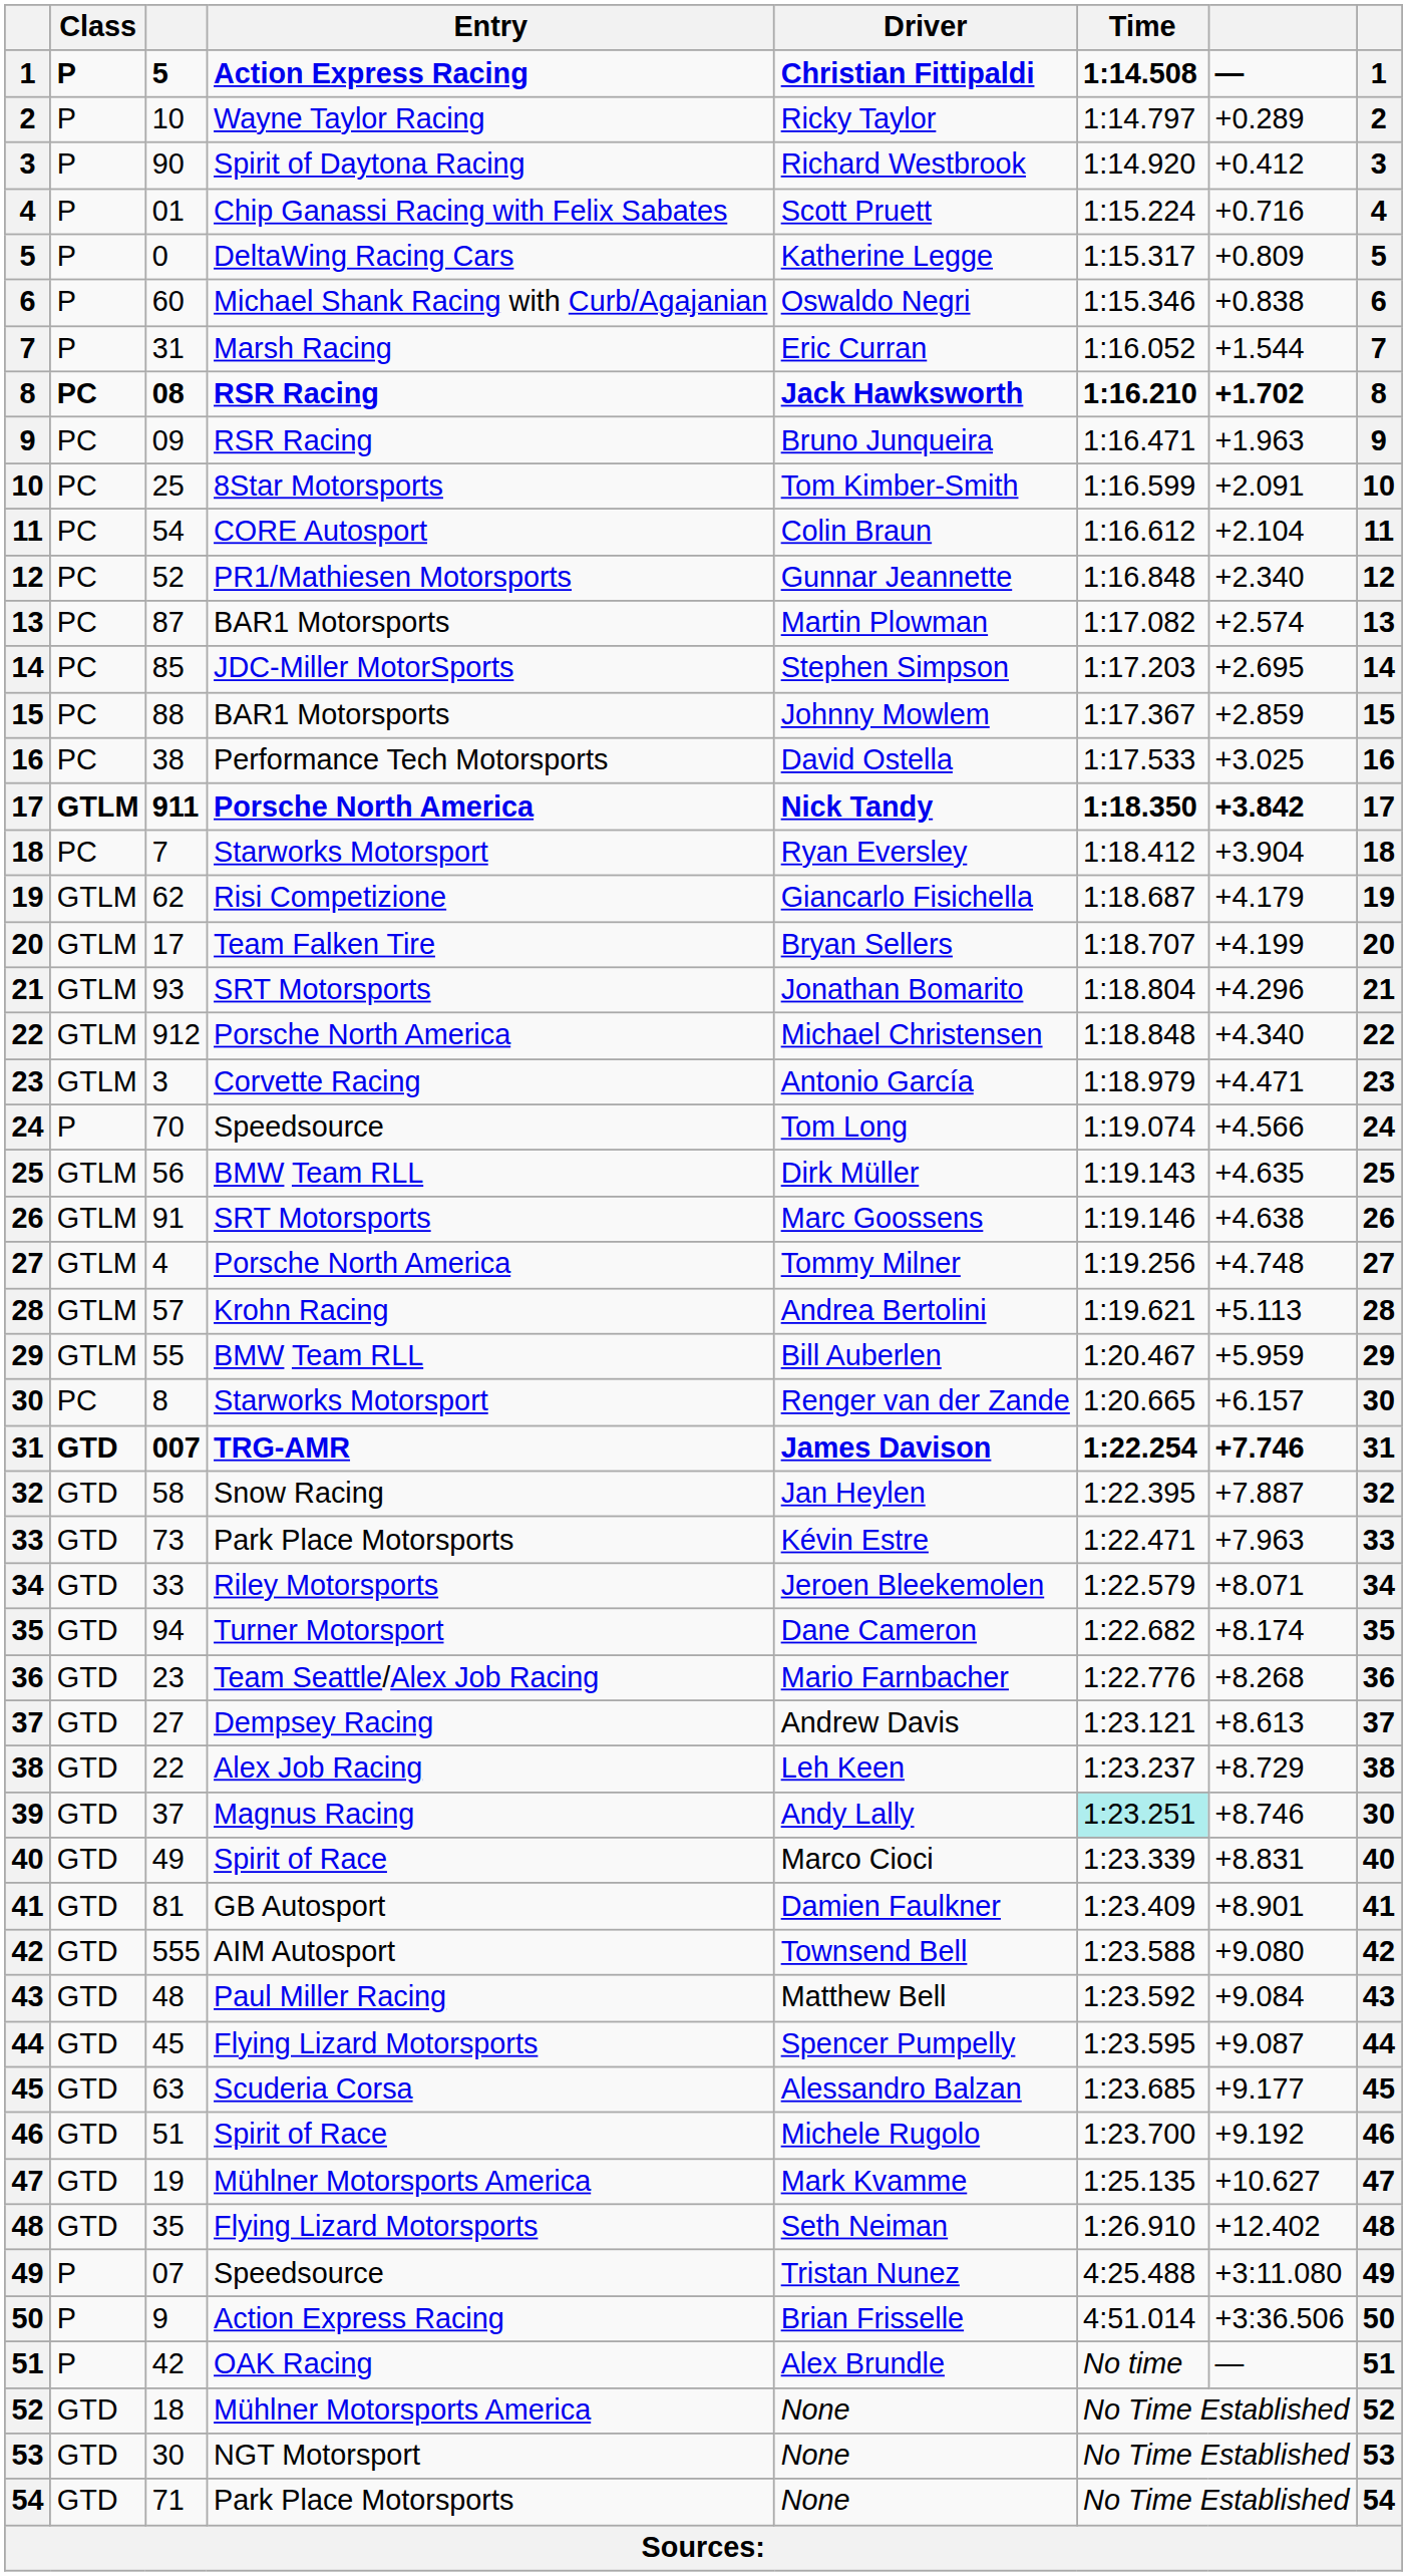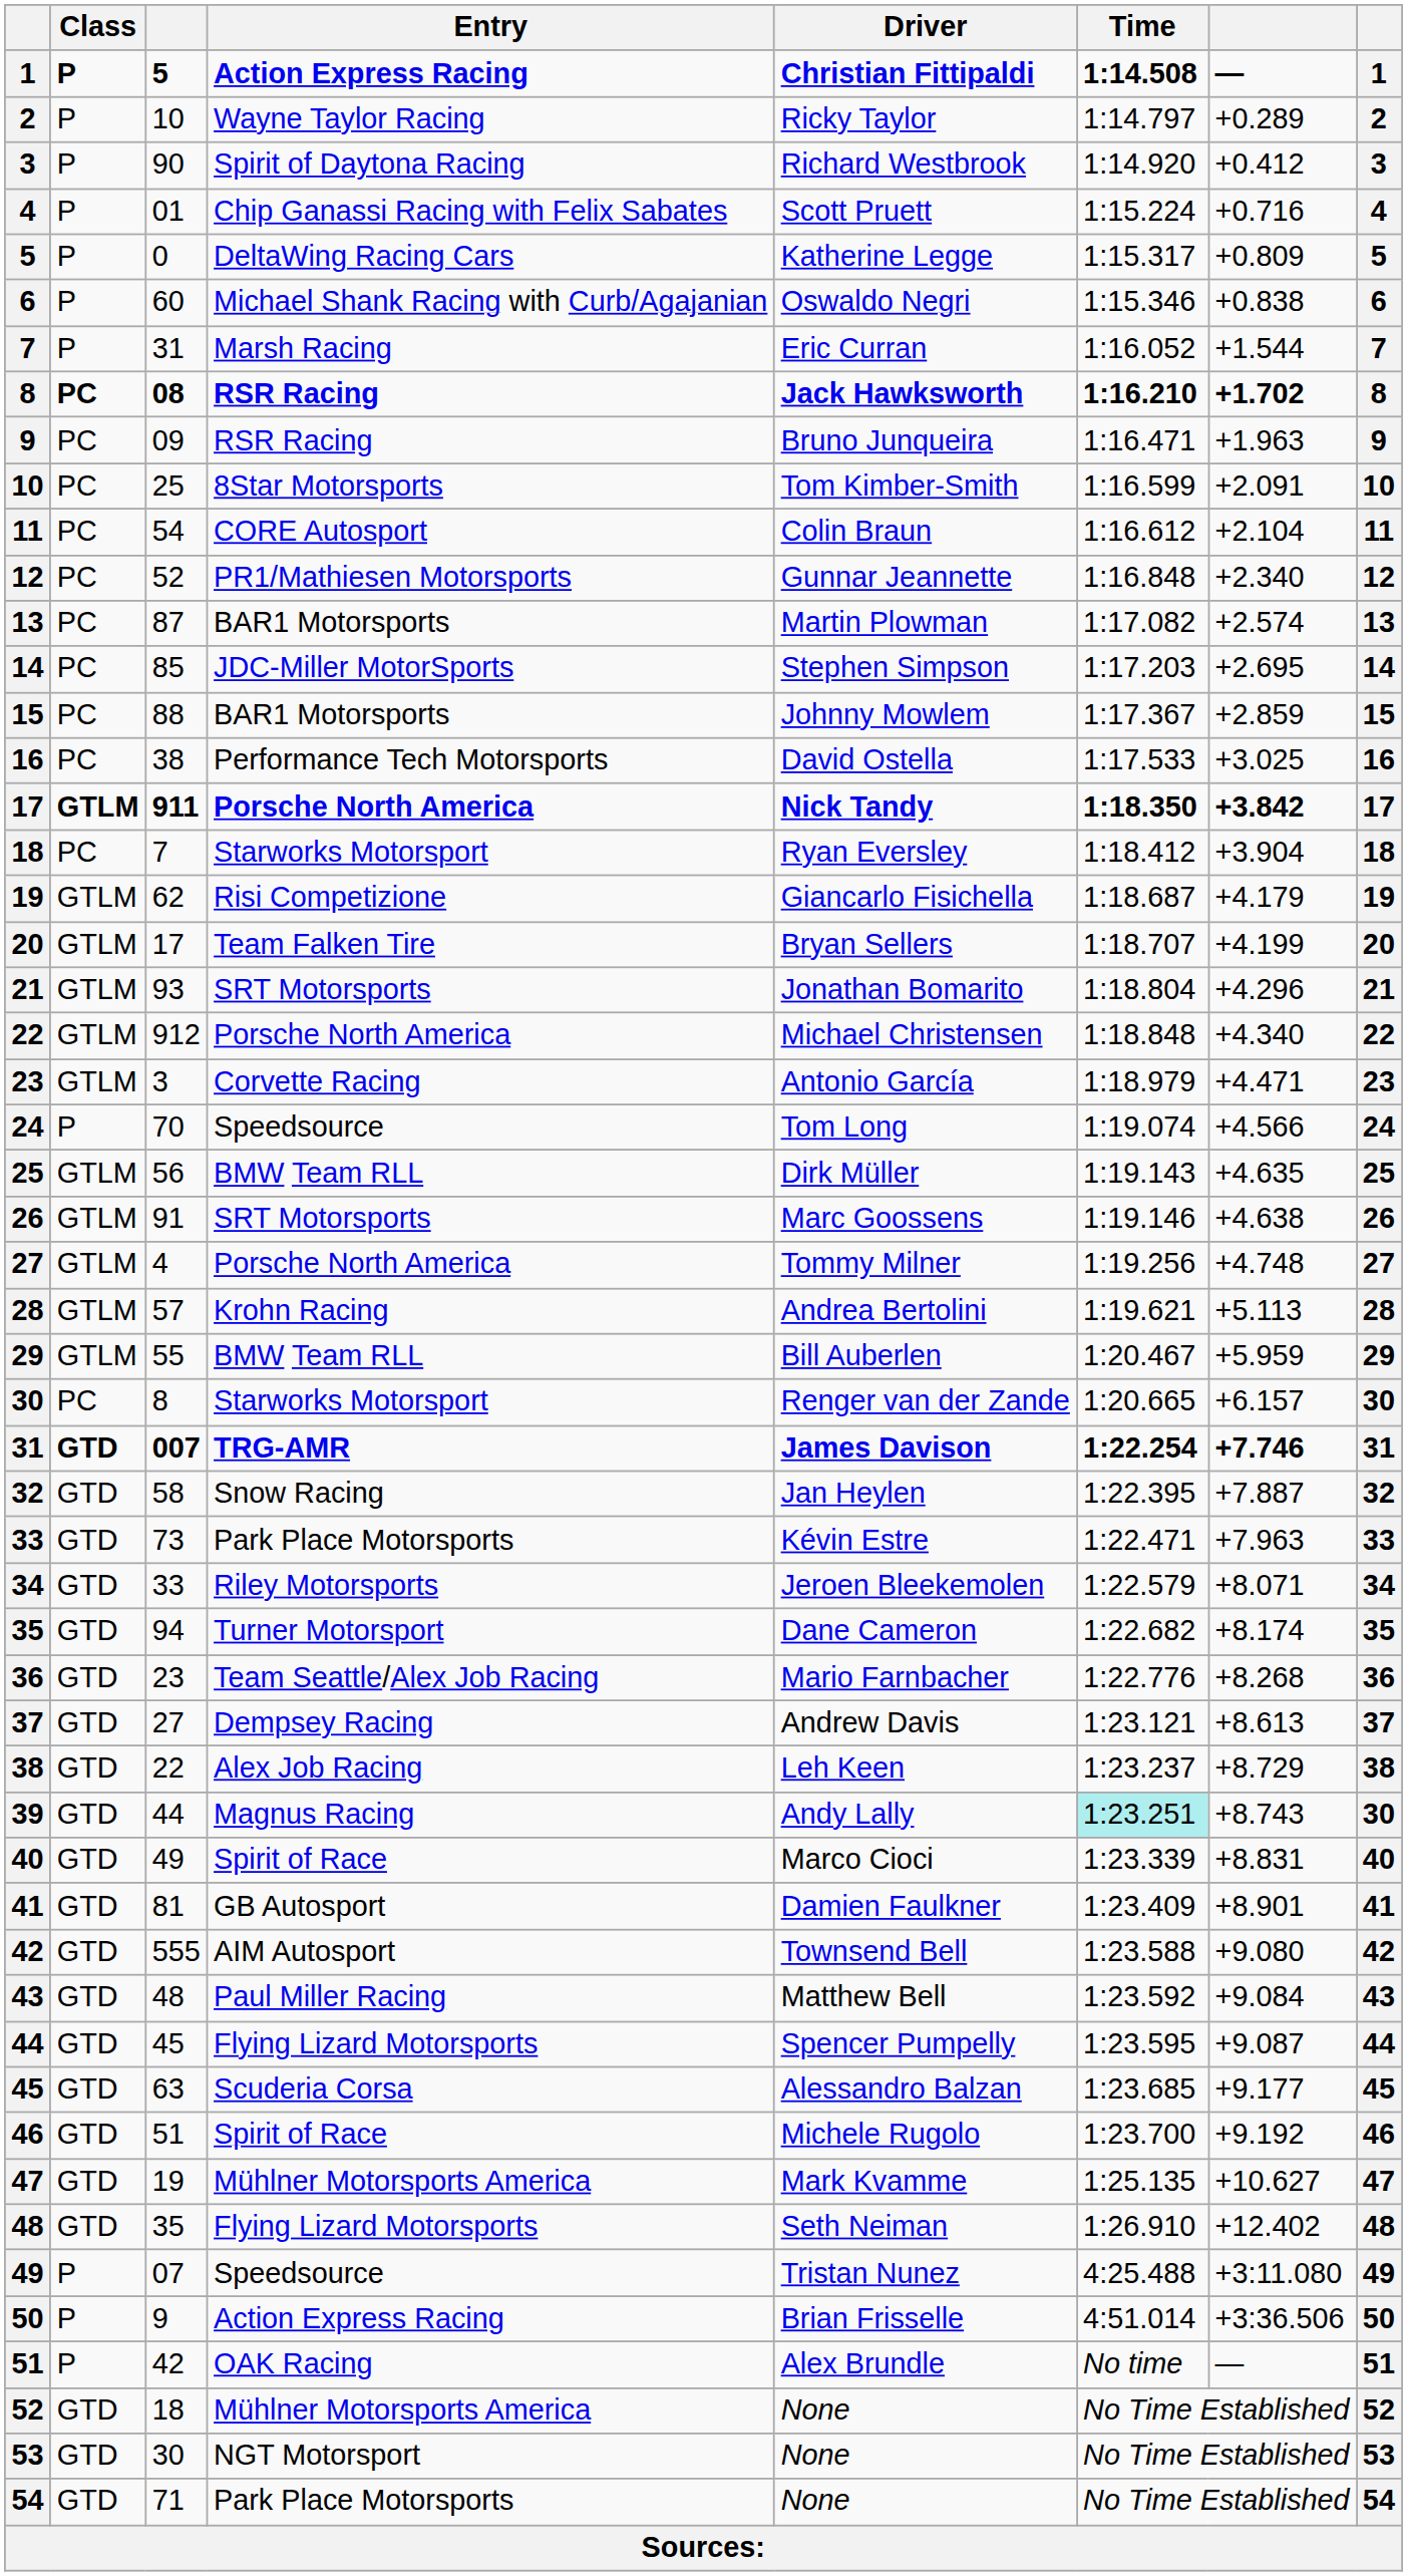39 | column 3: 37 -> 44
39 | column 7: +8.746 -> +8.743
